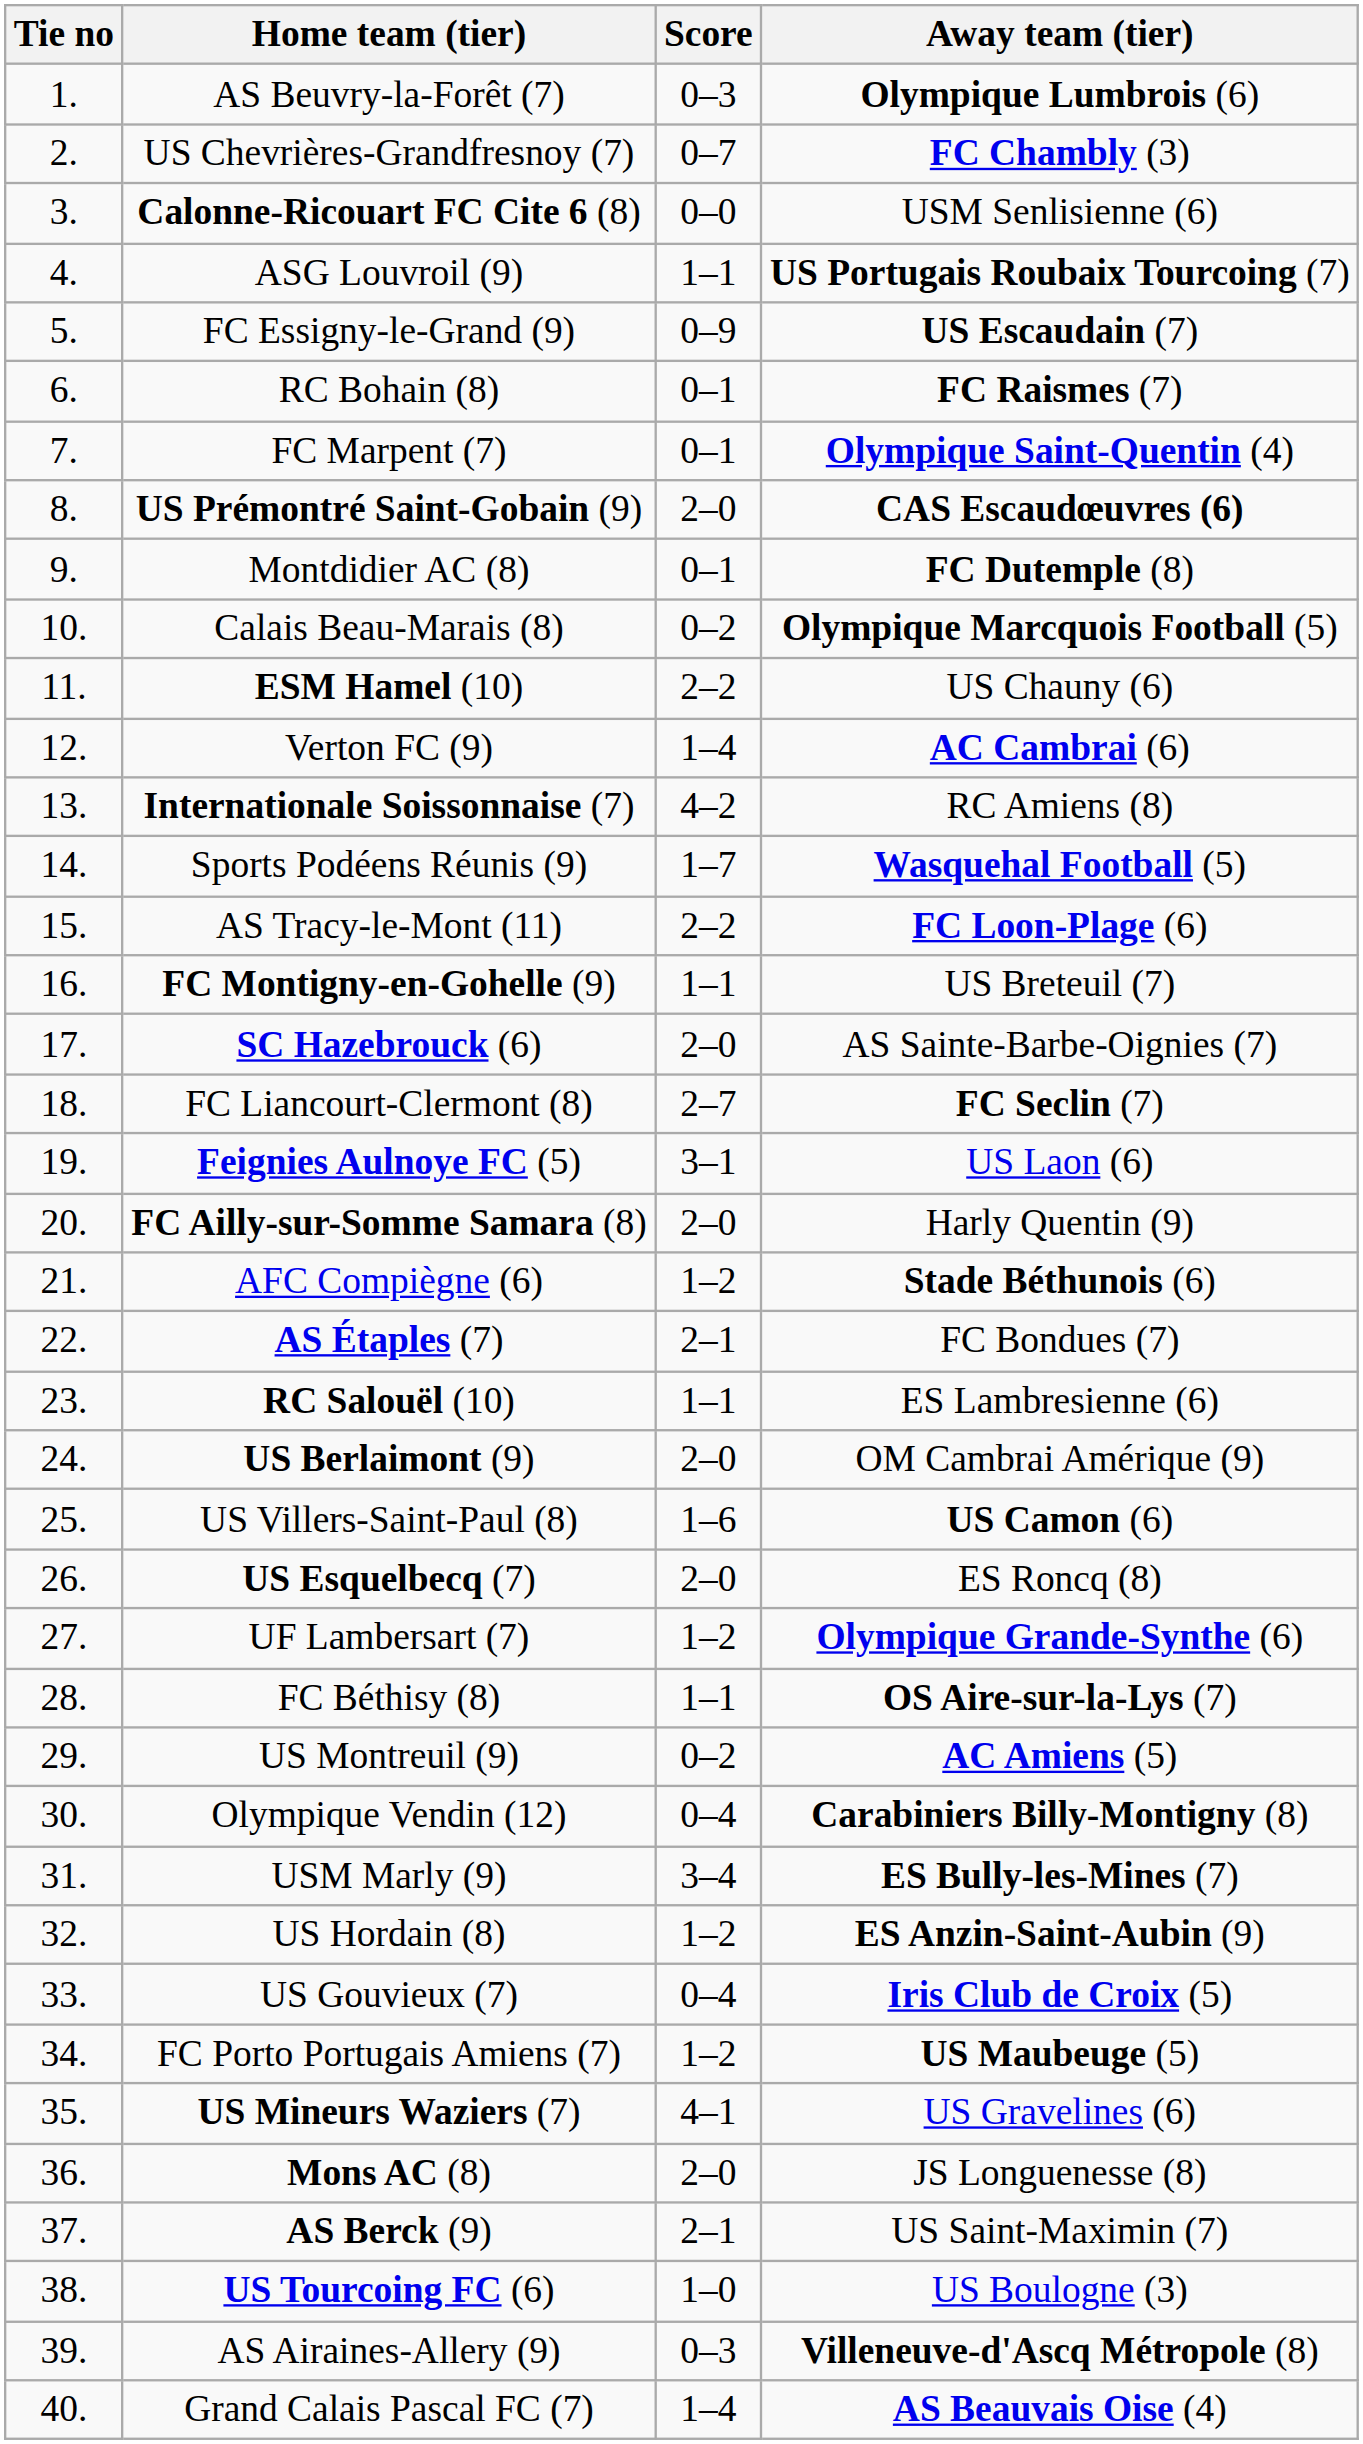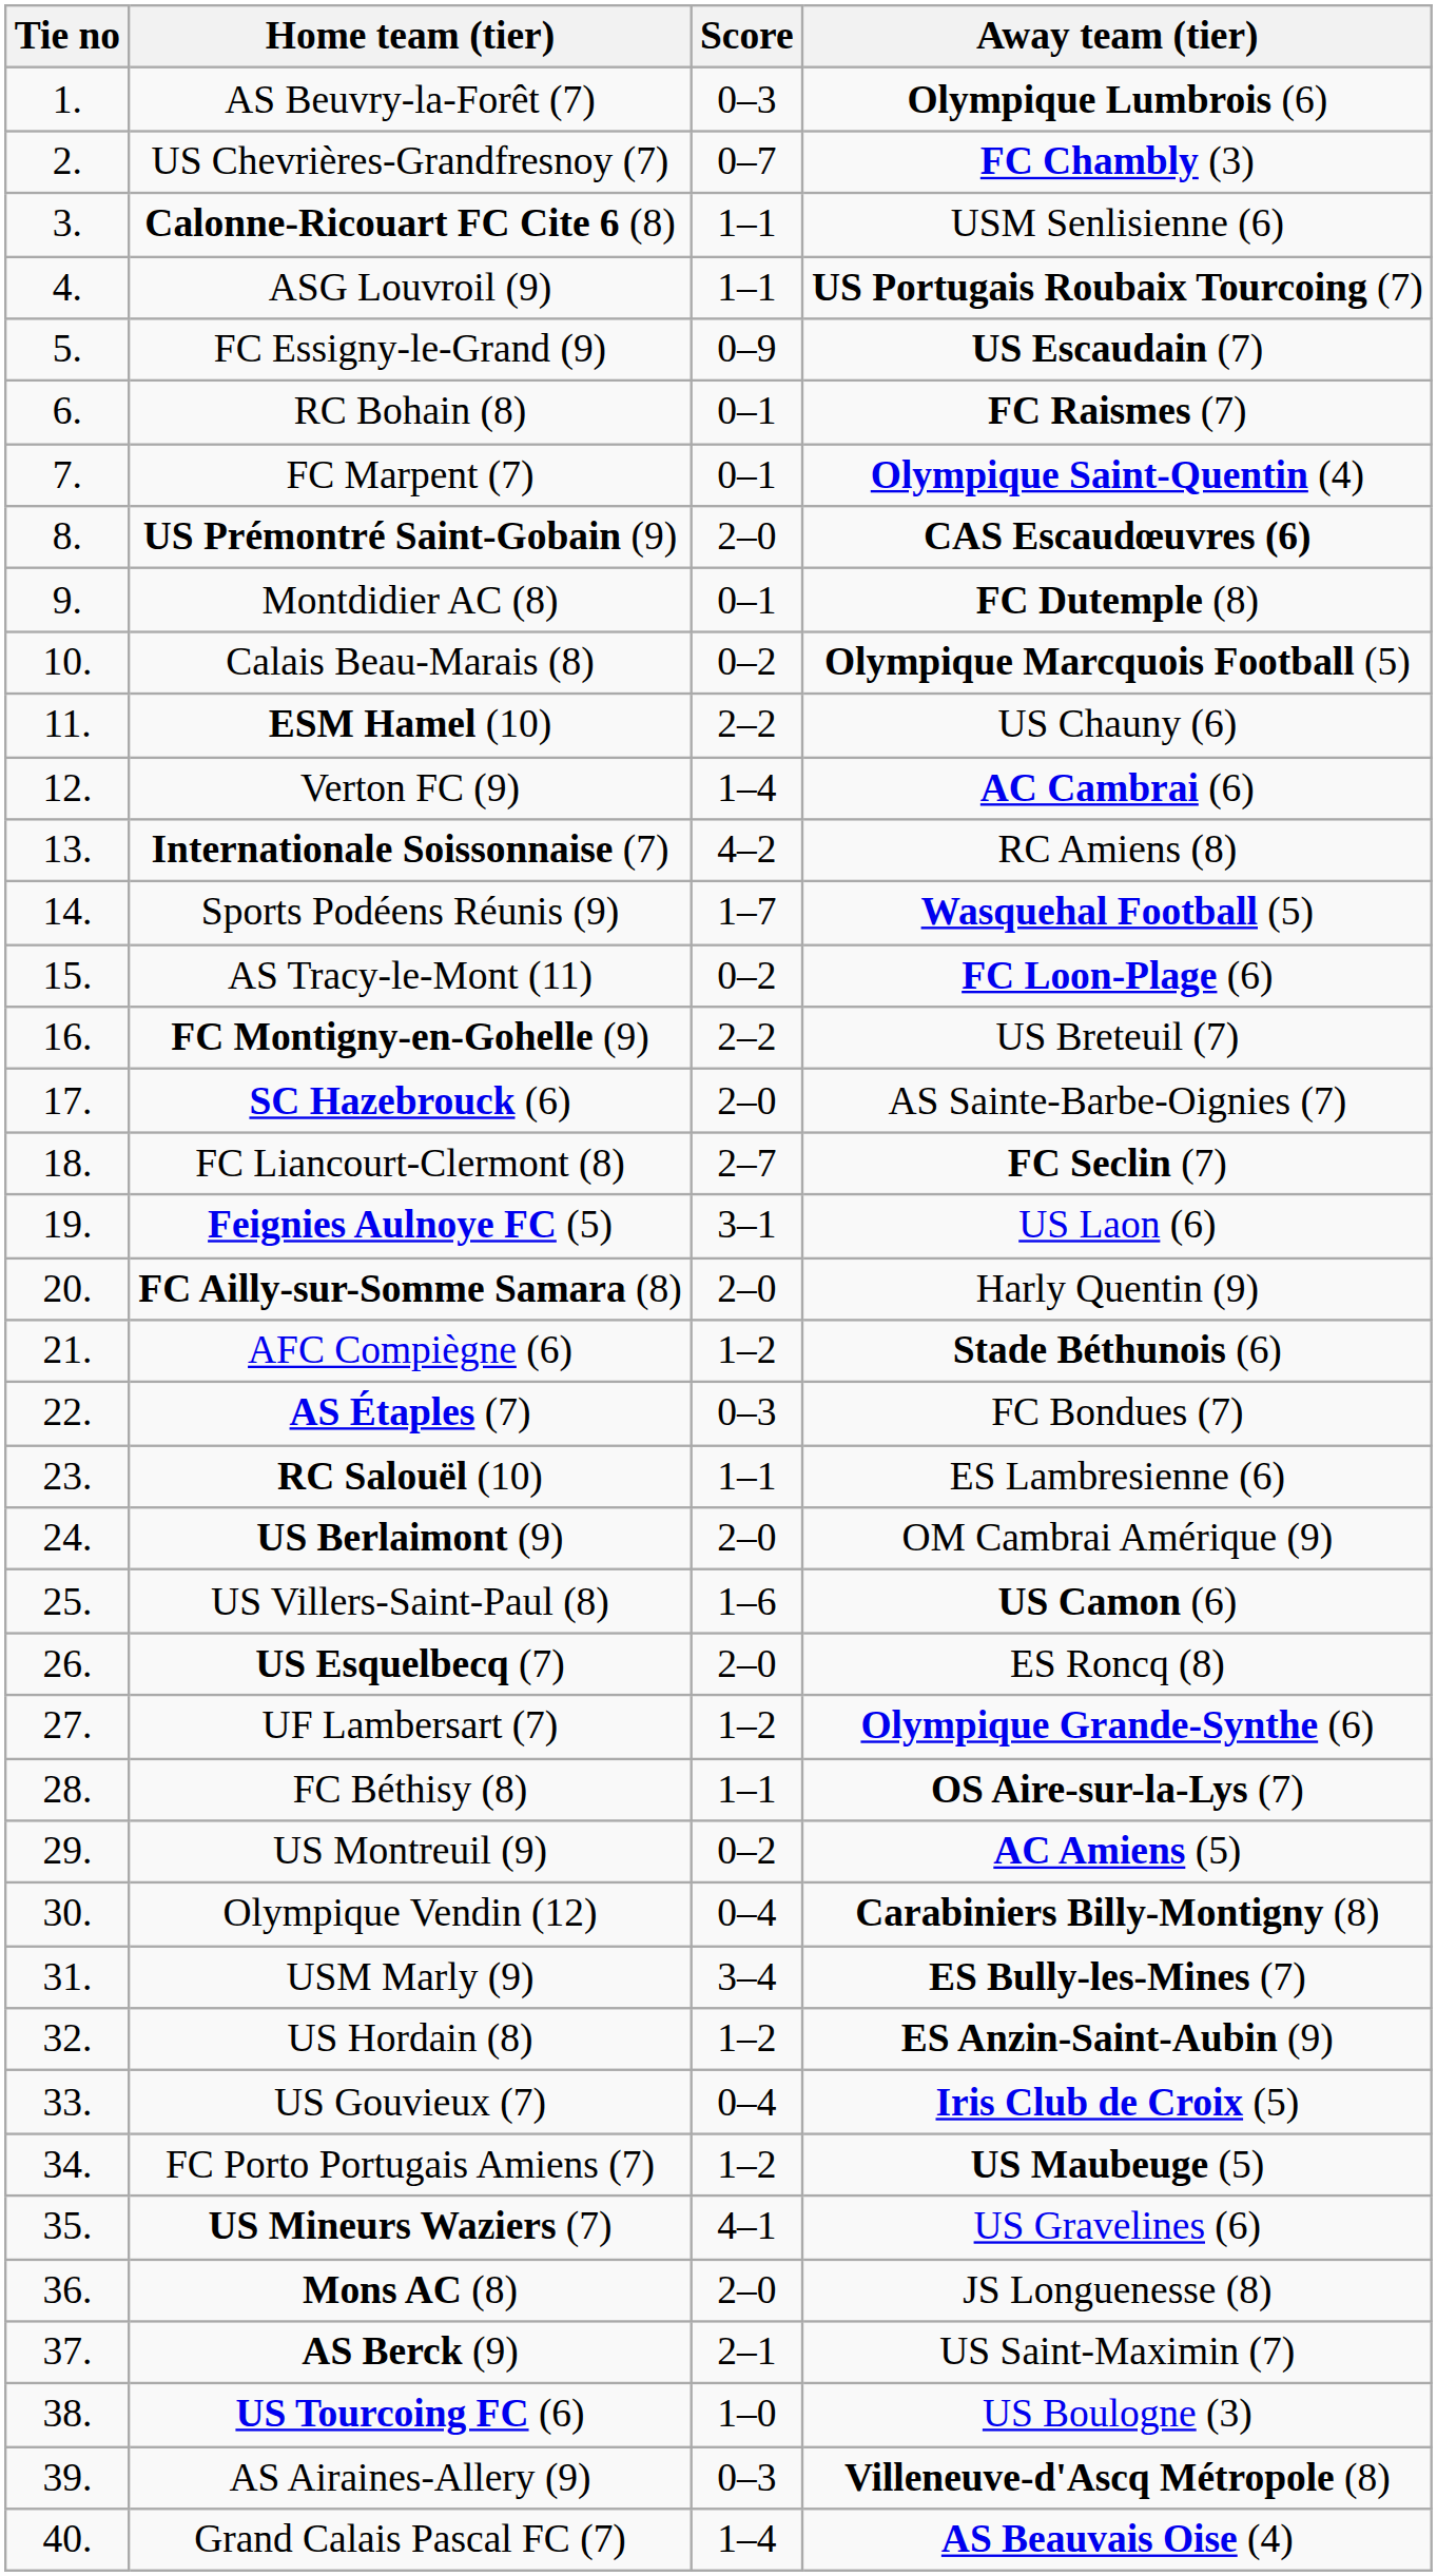Calonne-Ricouart FC Cite 6 (8) | Score: 0–0 -> 1–1
AS Tracy-le-Mont (11) | Score: 2–2 -> 0–2
FC Montigny-en-Gohelle (9) | Score: 1–1 -> 2–2
AS Étaples (7) | Score: 2–1 -> 0–3
